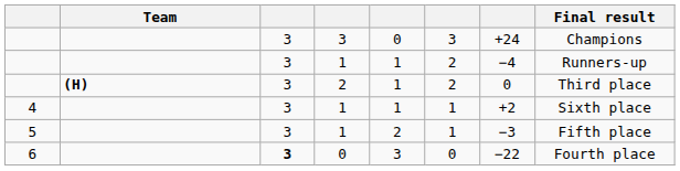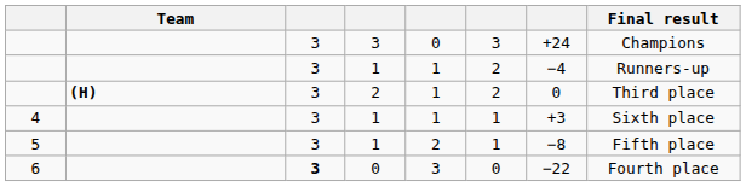4 | column 7: +2 -> +3
5 | column 7: −3 -> −8
